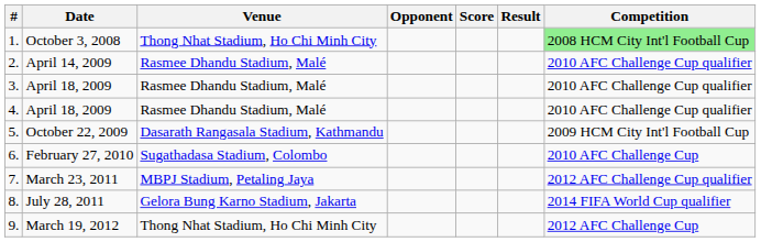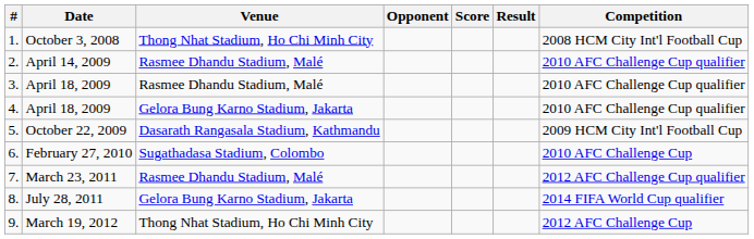1. | Competition: lightgreen background -> no background
4. | Venue: Rasmee Dhandu Stadium, Malé -> Gelora Bung Karno Stadium, Jakarta
7. | Venue: MBPJ Stadium, Petaling Jaya -> Rasmee Dhandu Stadium, Malé
